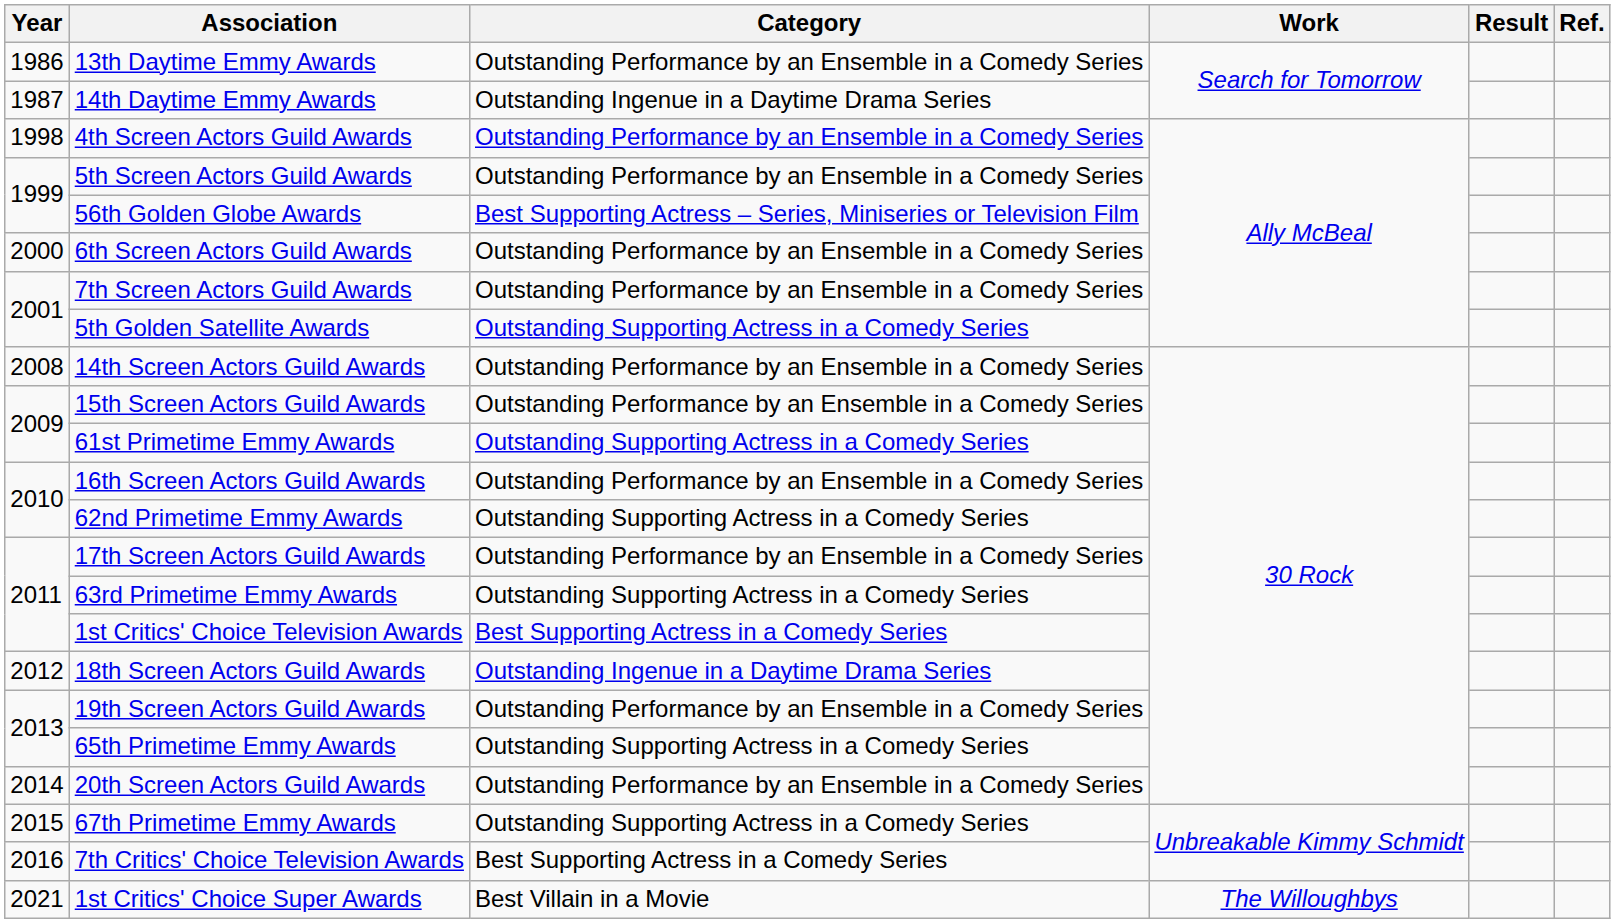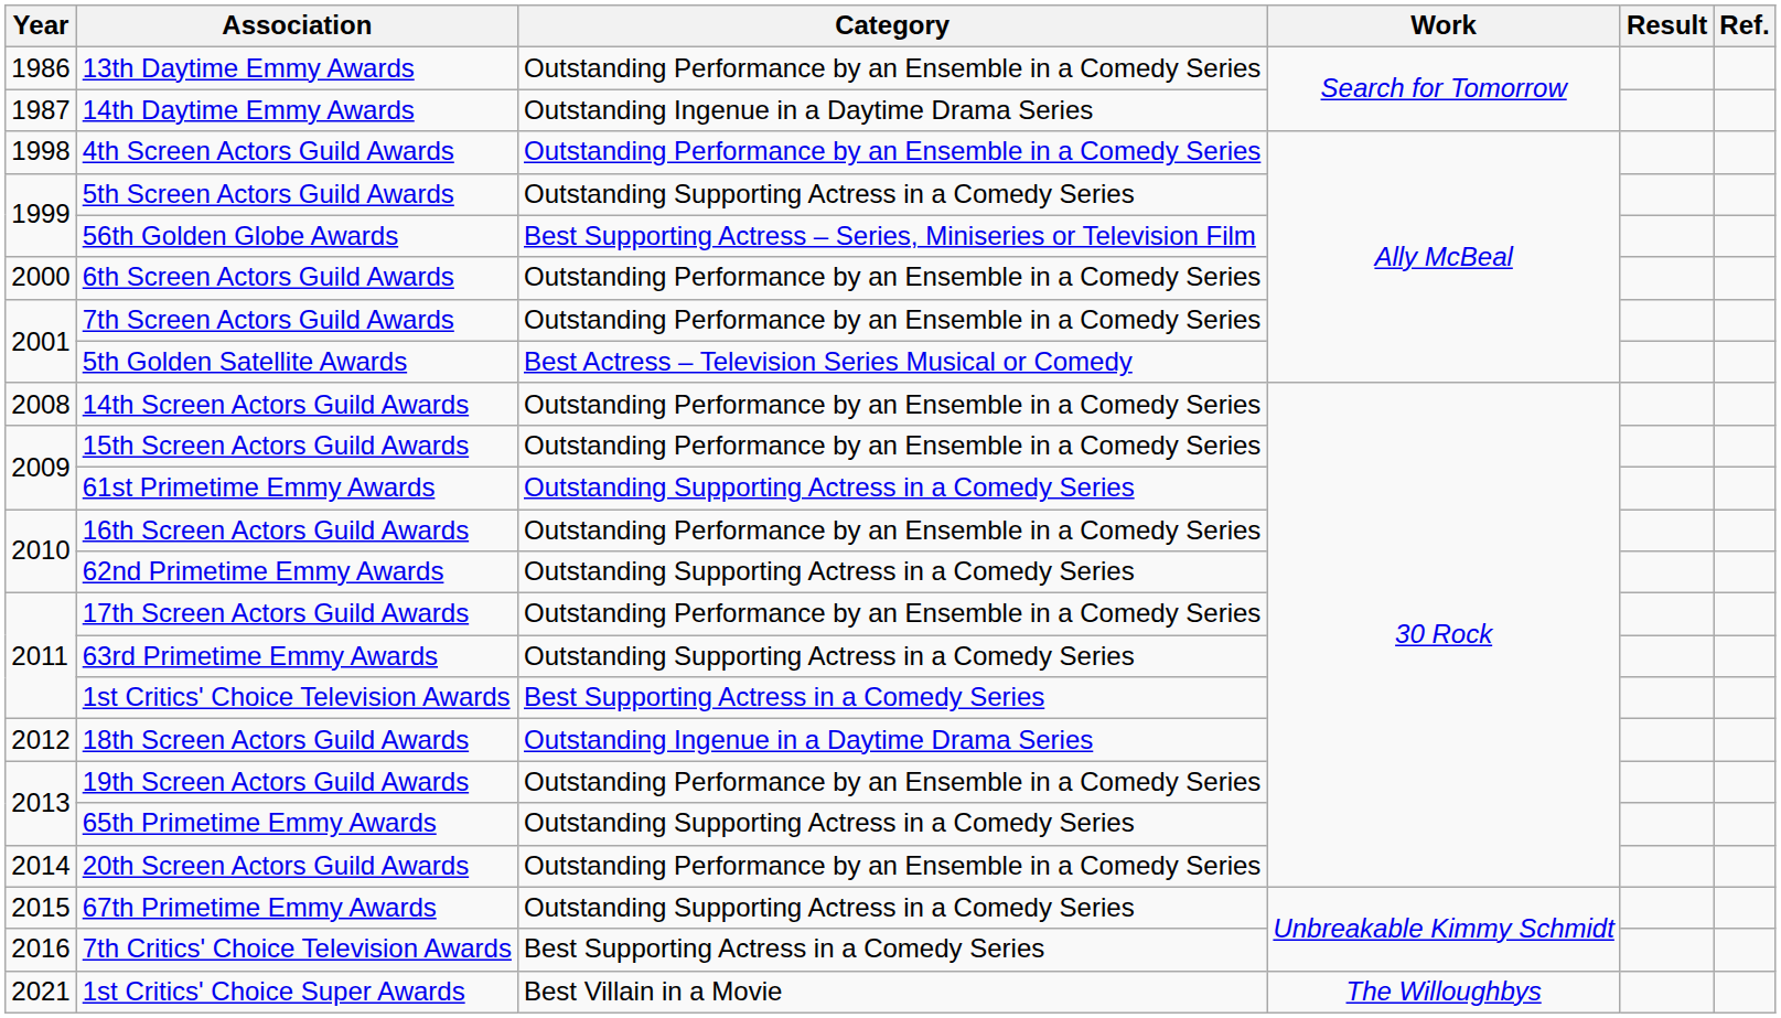5th Screen Actors Guild Awards | Category: Outstanding Performance by an Ensemble in a Comedy Series -> Outstanding Supporting Actress in a Comedy Series
5th Golden Satellite Awards | Category: Outstanding Supporting Actress in a Comedy Series -> Best Actress – Television Series Musical or Comedy
